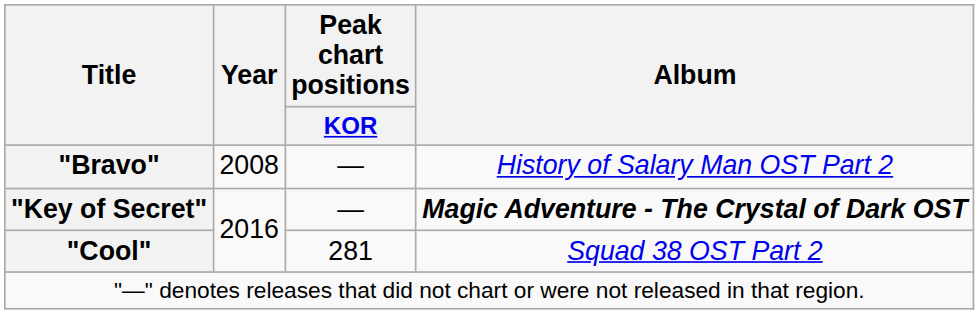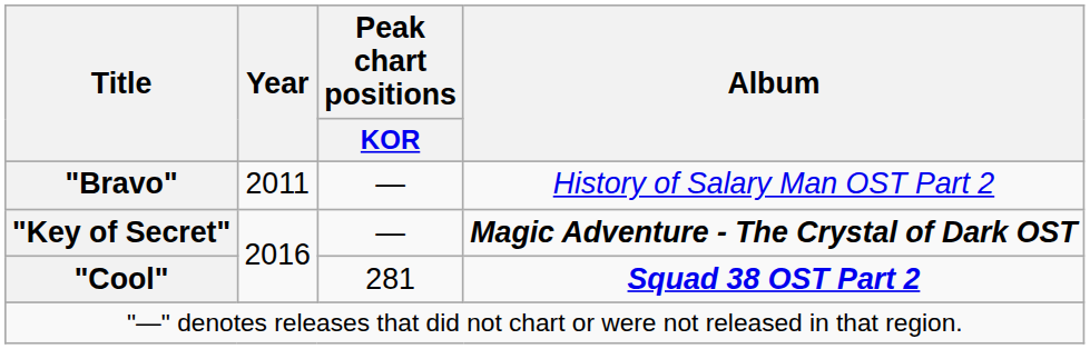"Bravo" | Year: 2008 -> 2011
"Cool" | Album: normal -> bold
